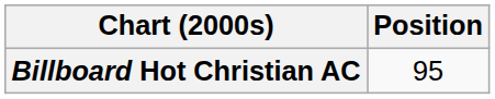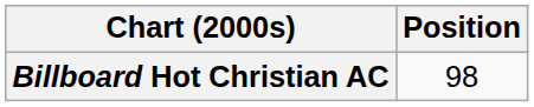Billboard Hot Christian AC | Position: 95 -> 98
